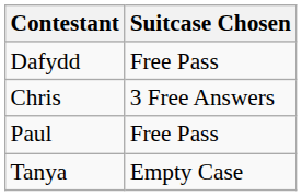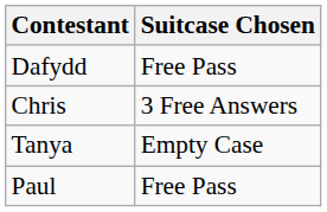rows swapped: Paul <-> Tanya
